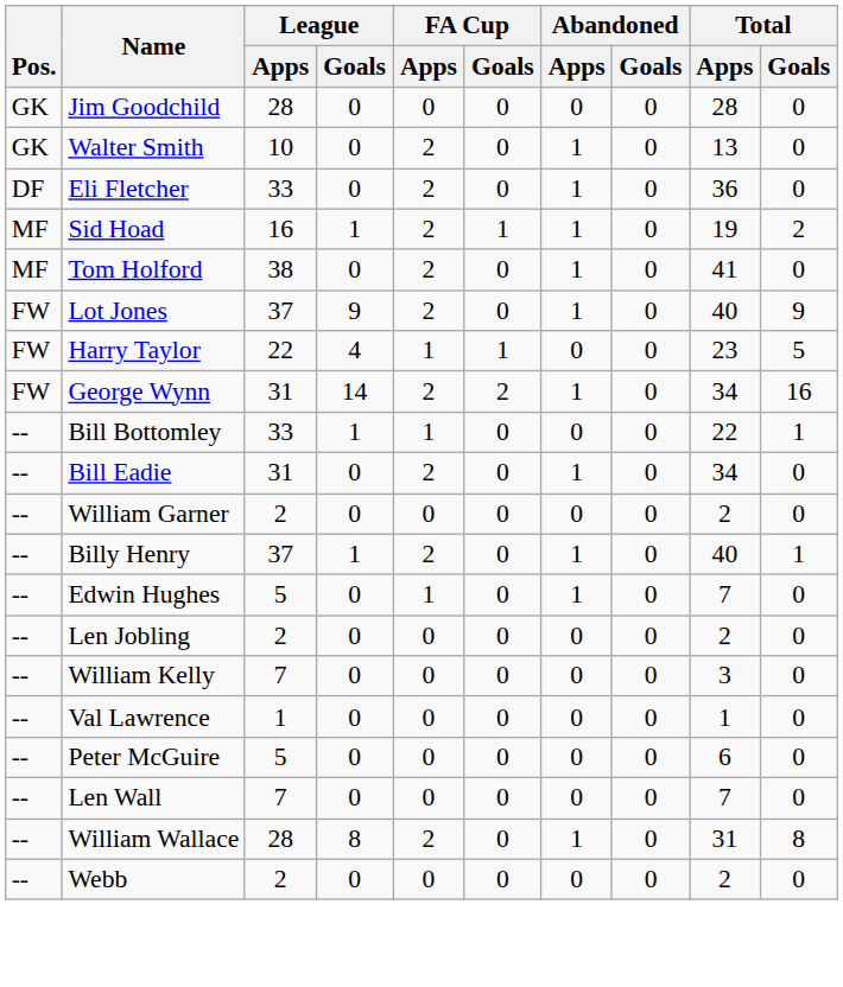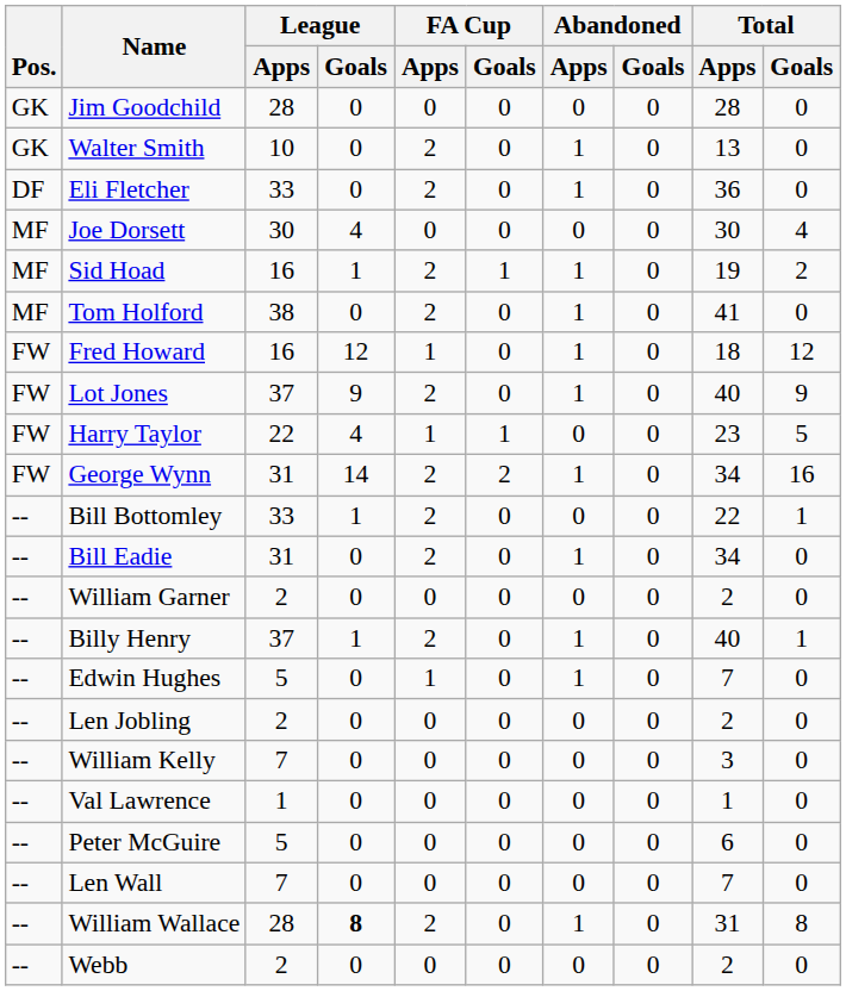+ row: MF | Joe Dorsett | 30 | 4 | 0 | 0 | 0 | 0 | 30 | 4
+ row: FW | Fred Howard | 16 | 12 | 1 | 0 | 1 | 0 | 18 | 12
Bill Bottomley | FA Cup / Apps: 1 -> 2
William Wallace | League / Goals: normal -> bold
